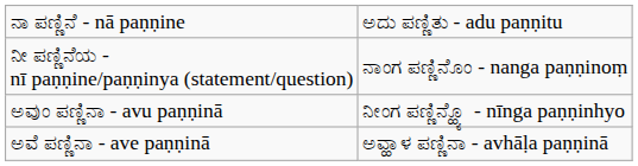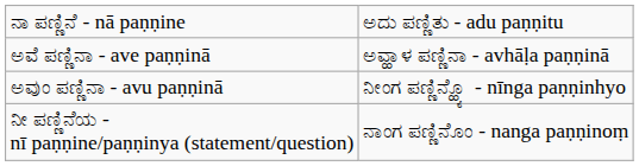rows swapped: ನೀ ಪಣ್ಣಿನೆಯ - nī paṇṇine/paṇṇinya (statement/question) <-> ಅವೆ ಪಣ್ಣಿನಾ - ave paṇṇinā
